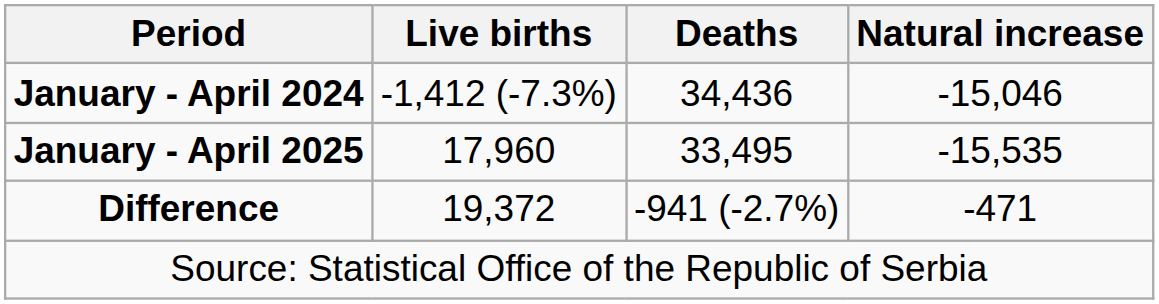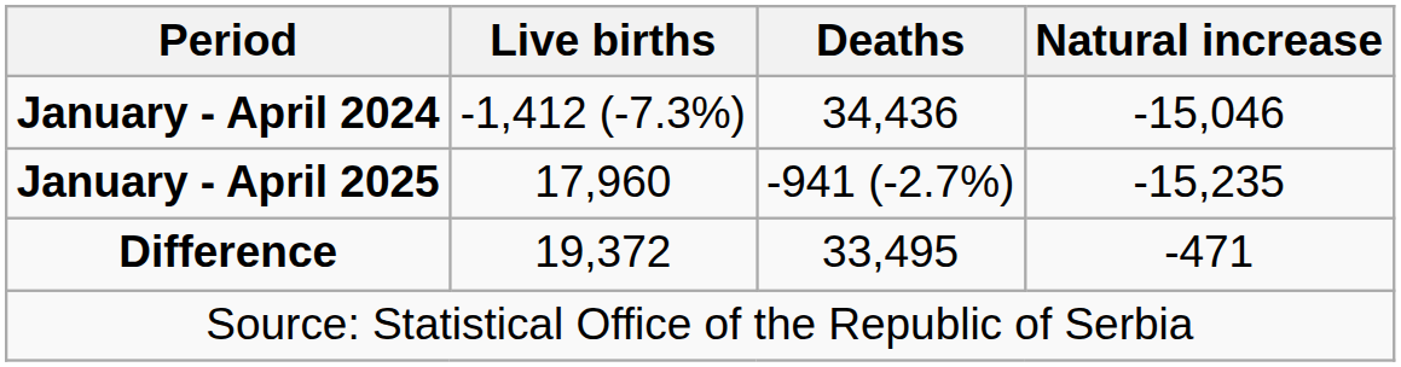January - April 2025 | Deaths: 33,495 -> -941 (-2.7%)
January - April 2025 | Natural increase: -15,535 -> -15,235
Difference | Deaths: -941 (-2.7%) -> 33,495
